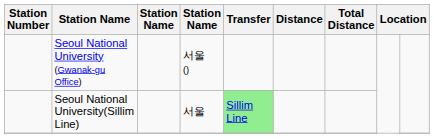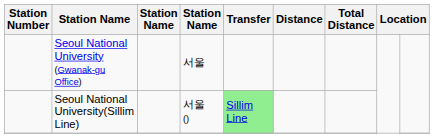Seoul National University (Gwanak-gu Office) | column 4: 서울 () -> 서울
Seoul National University(Sillim Line) | column 4: 서울 -> 서울 ()
